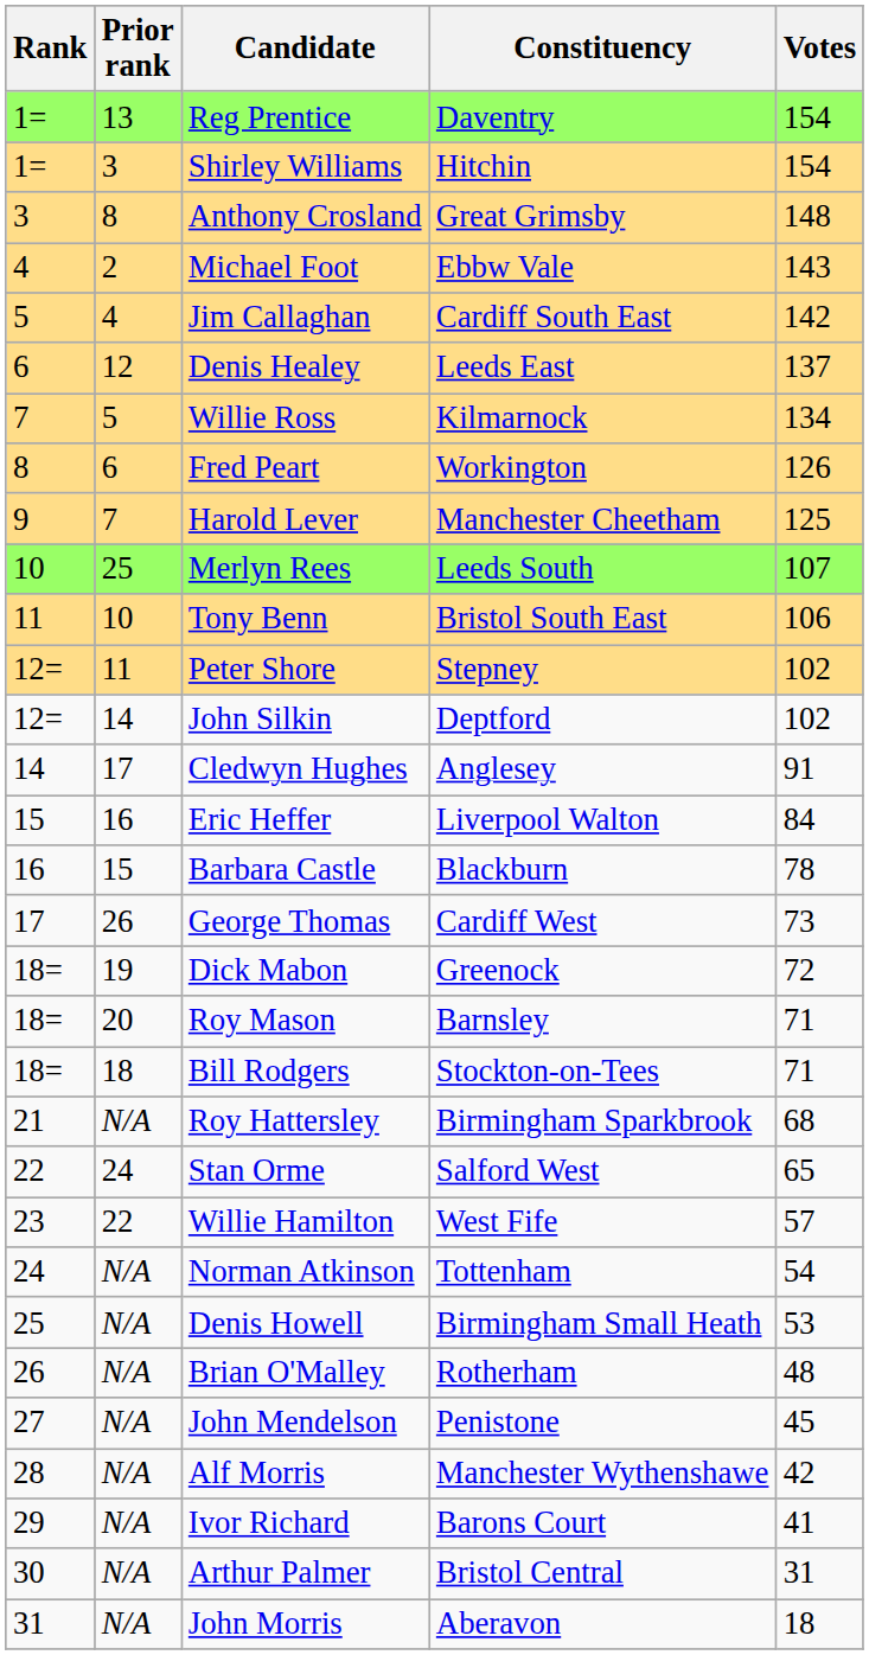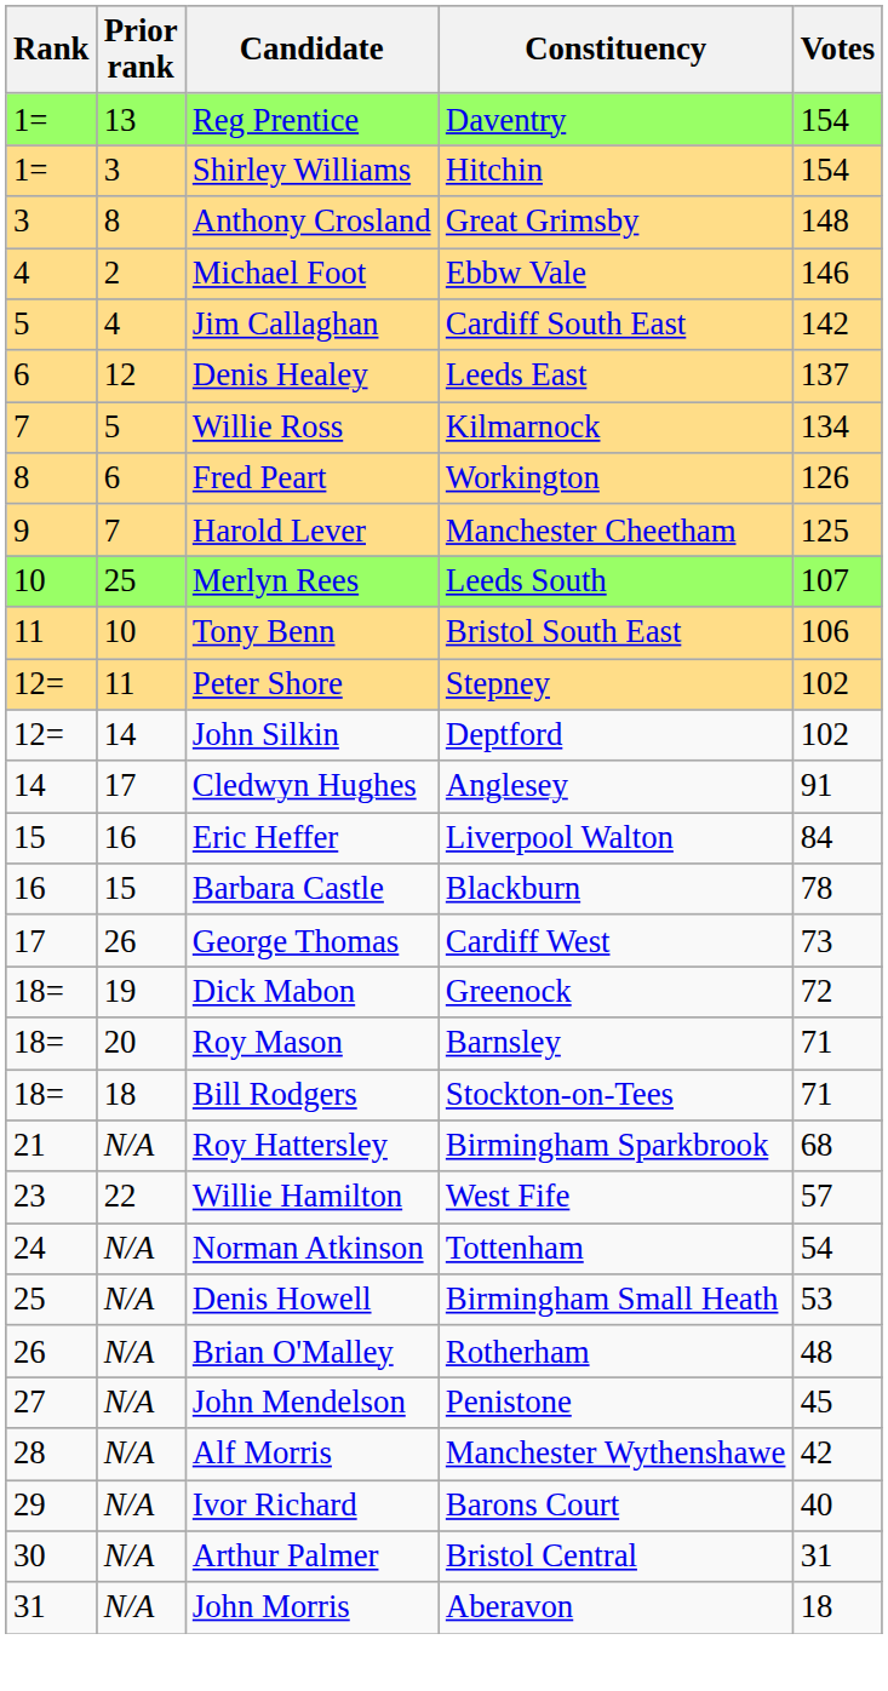Michael Foot | Votes: 143 -> 146
- row: 22 | 24 | Stan Orme | Salford West | 65
Ivor Richard | Votes: 41 -> 40
